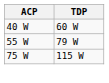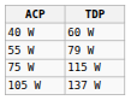+ row: 105 W | 137 W
